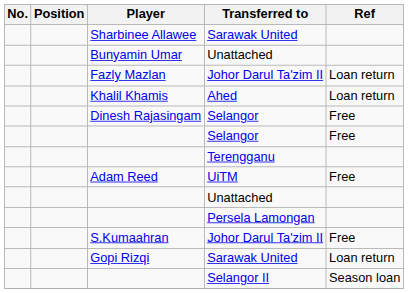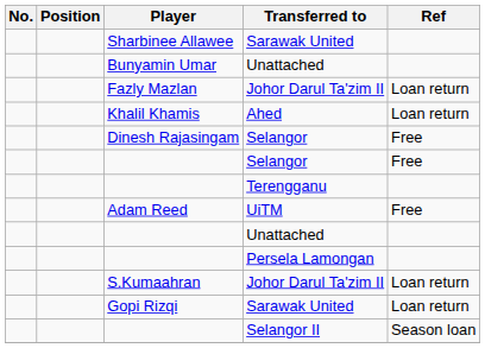S.Kumaahran | Ref: Free -> Loan return
